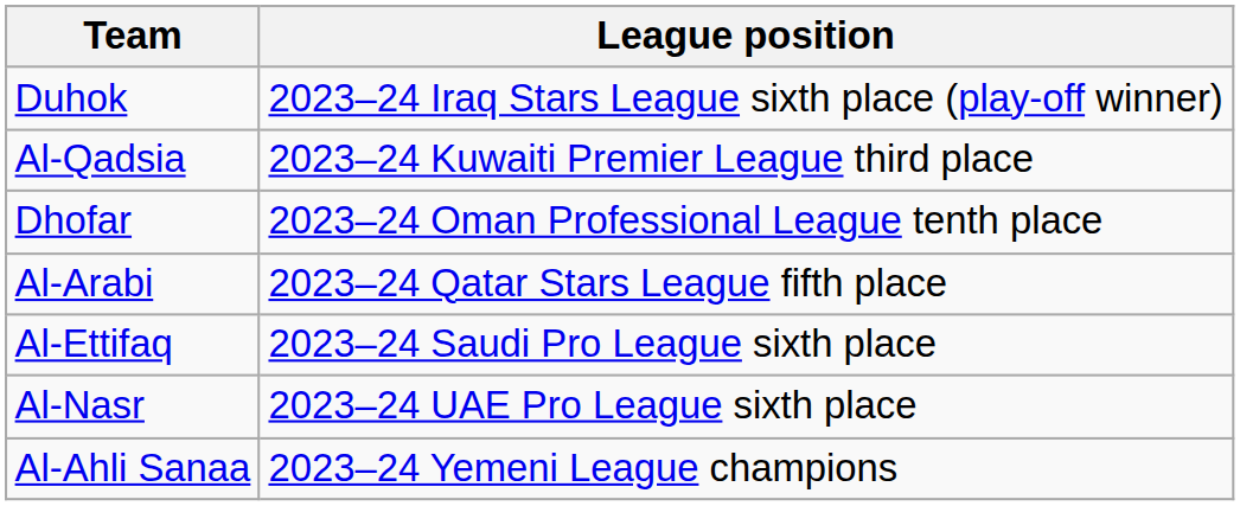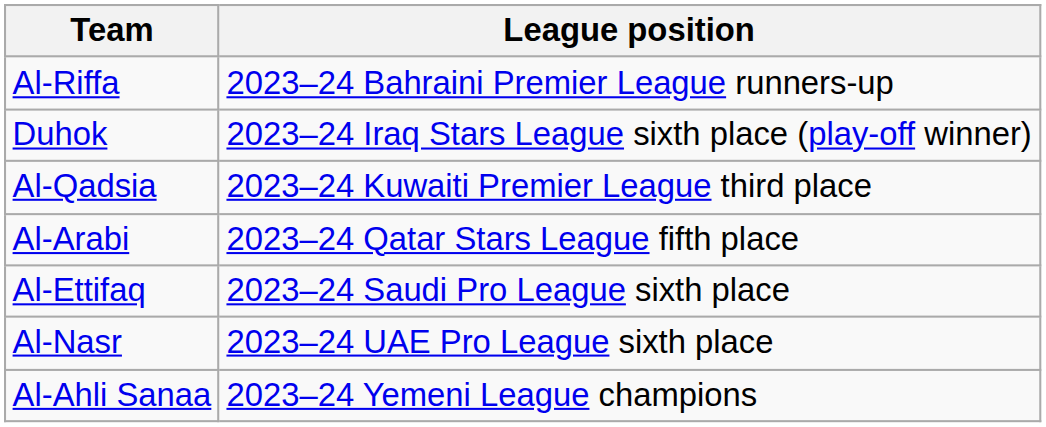+ row: Al-Riffa | 2023–24 Bahraini Premier League runners-up
- row: Dhofar | 2023–24 Oman Professional League tenth place
